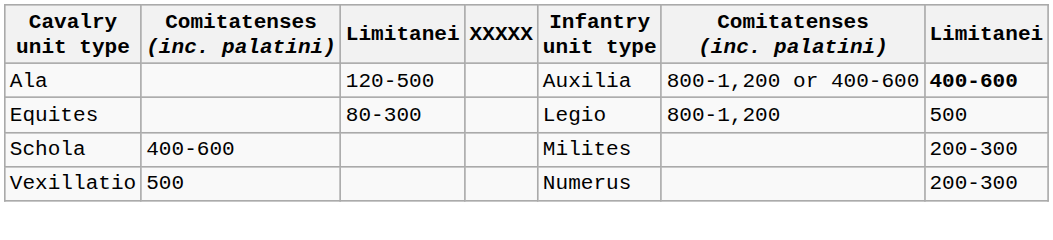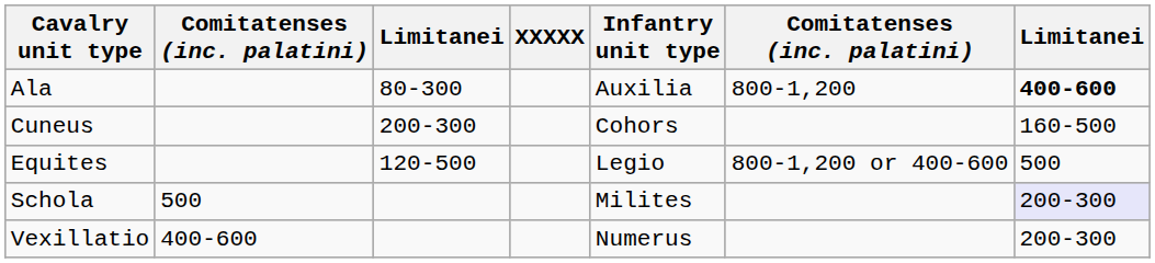Ala | column 3: 120-500 -> 80-300
Ala | column 6: 800-1,200 or 400-600 -> 800-1,200
+ row: Cuneus | 200-300 | Cohors | 160-500
Equites | column 3: 80-300 -> 120-500
Equites | column 6: 800-1,200 -> 800-1,200 or 400-600
Schola | column 2: 400-600 -> 500
Schola | column 7: no background -> lavender background
Vexillatio | column 2: 500 -> 400-600
